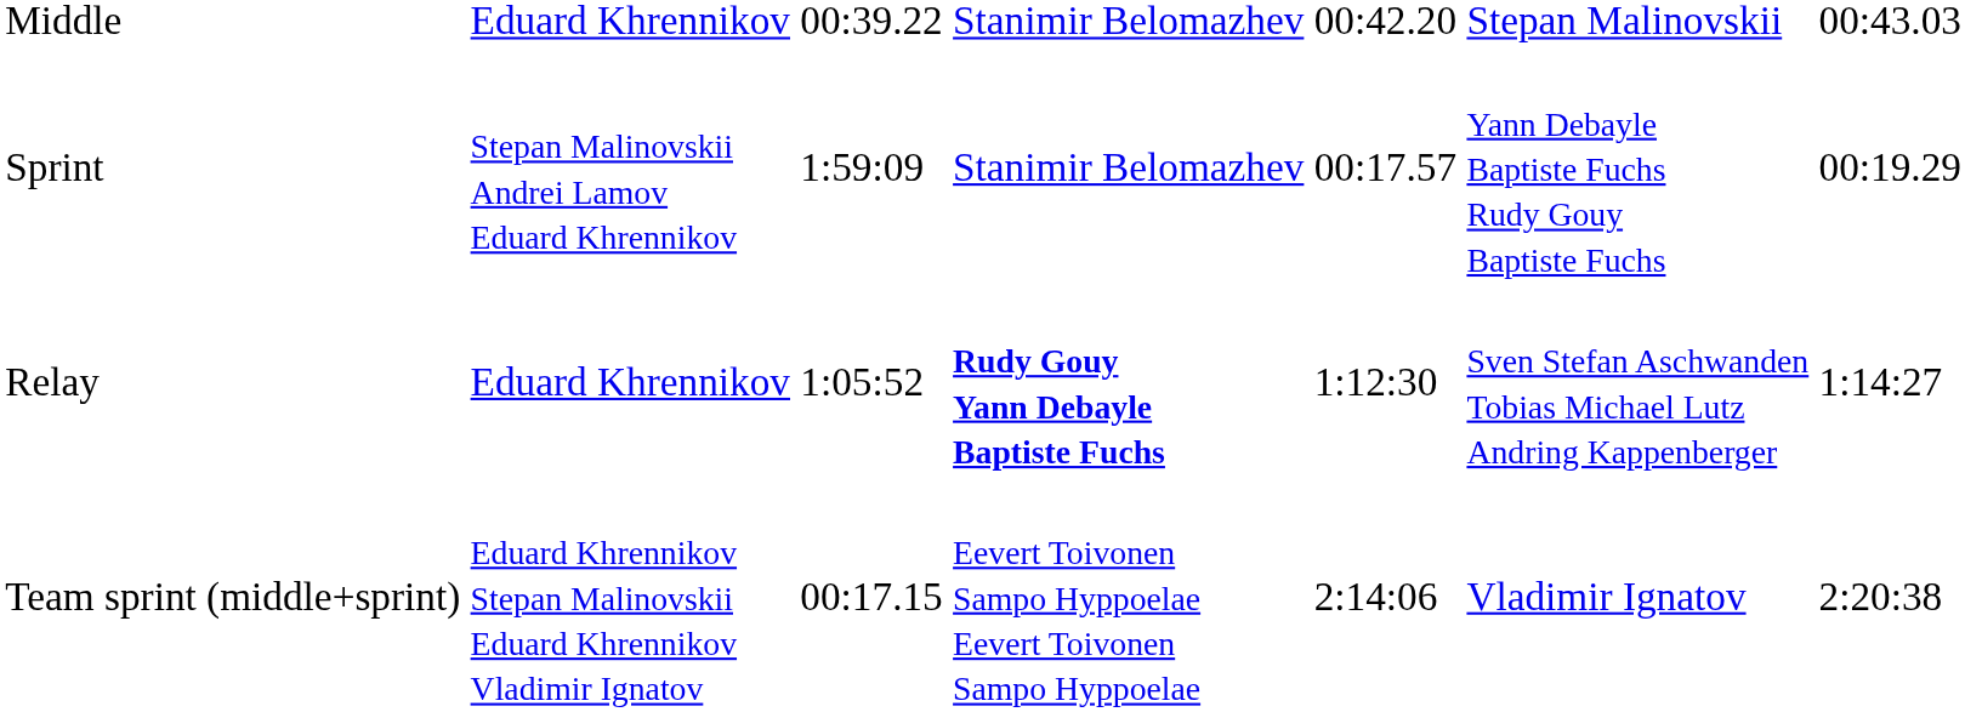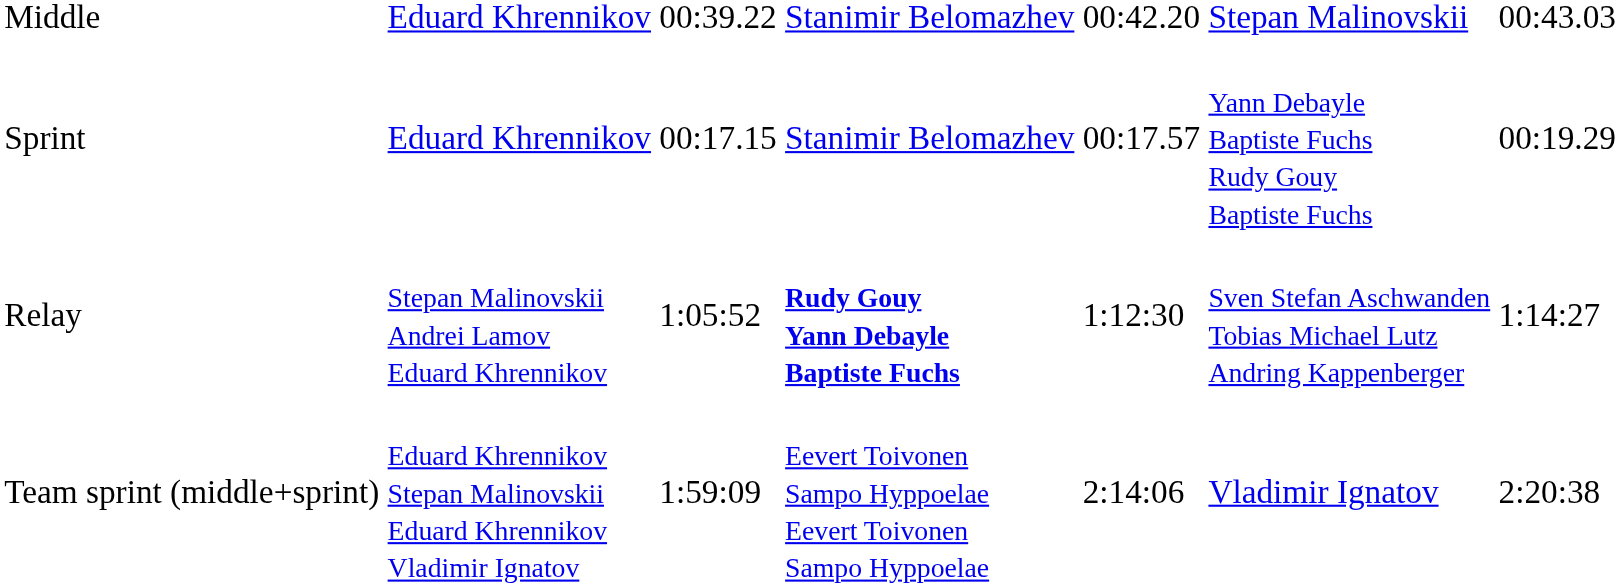Sprint | column 2: Stepan Malinovskii Andrei Lamov Eduard Khrennikov -> Eduard Khrennikov
Sprint | column 3: 1:59:09 -> 00:17.15
Relay | column 2: Eduard Khrennikov -> Stepan Malinovskii Andrei Lamov Eduard Khrennikov
Team sprint (middle+sprint) | column 3: 00:17.15 -> 1:59:09
